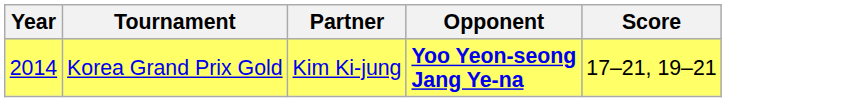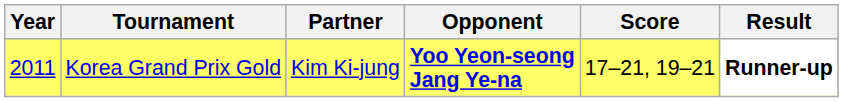+ column: Result | Runner-up
Korea Grand Prix Gold | Year: 2014 -> 2011
